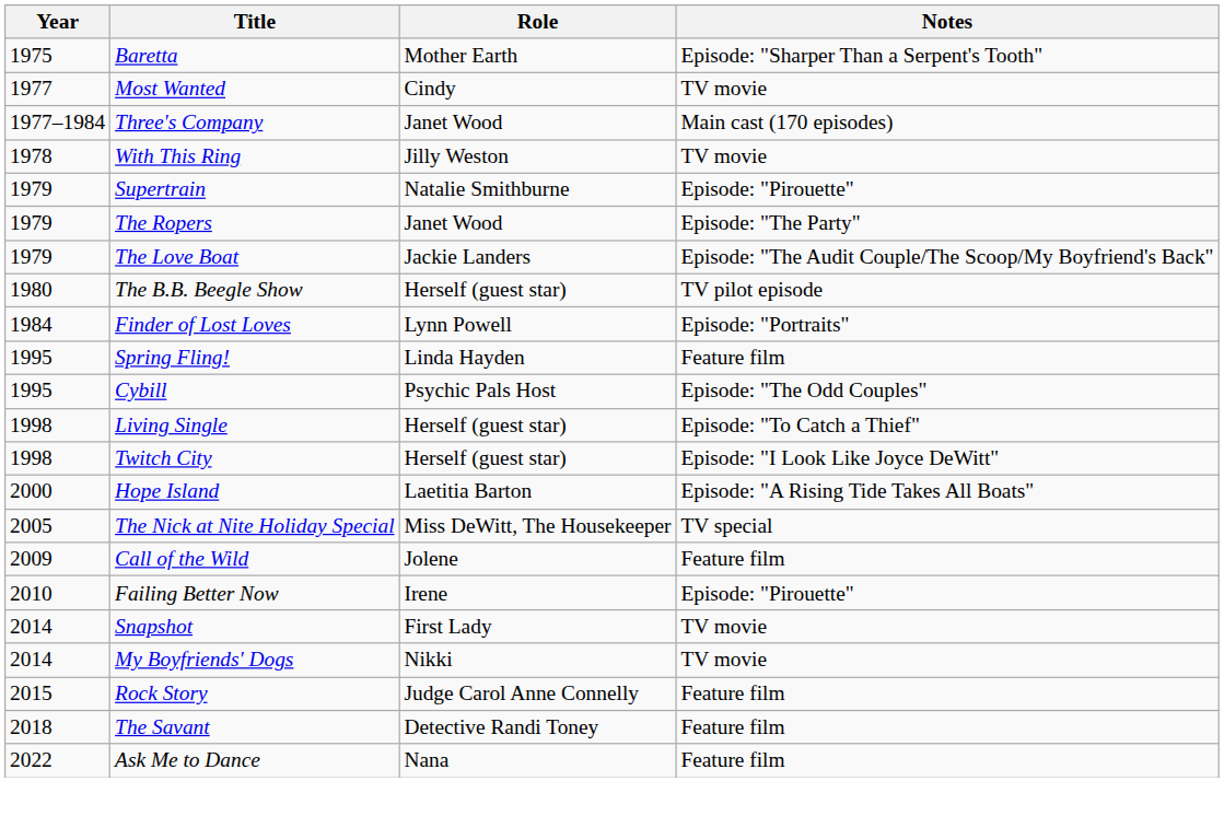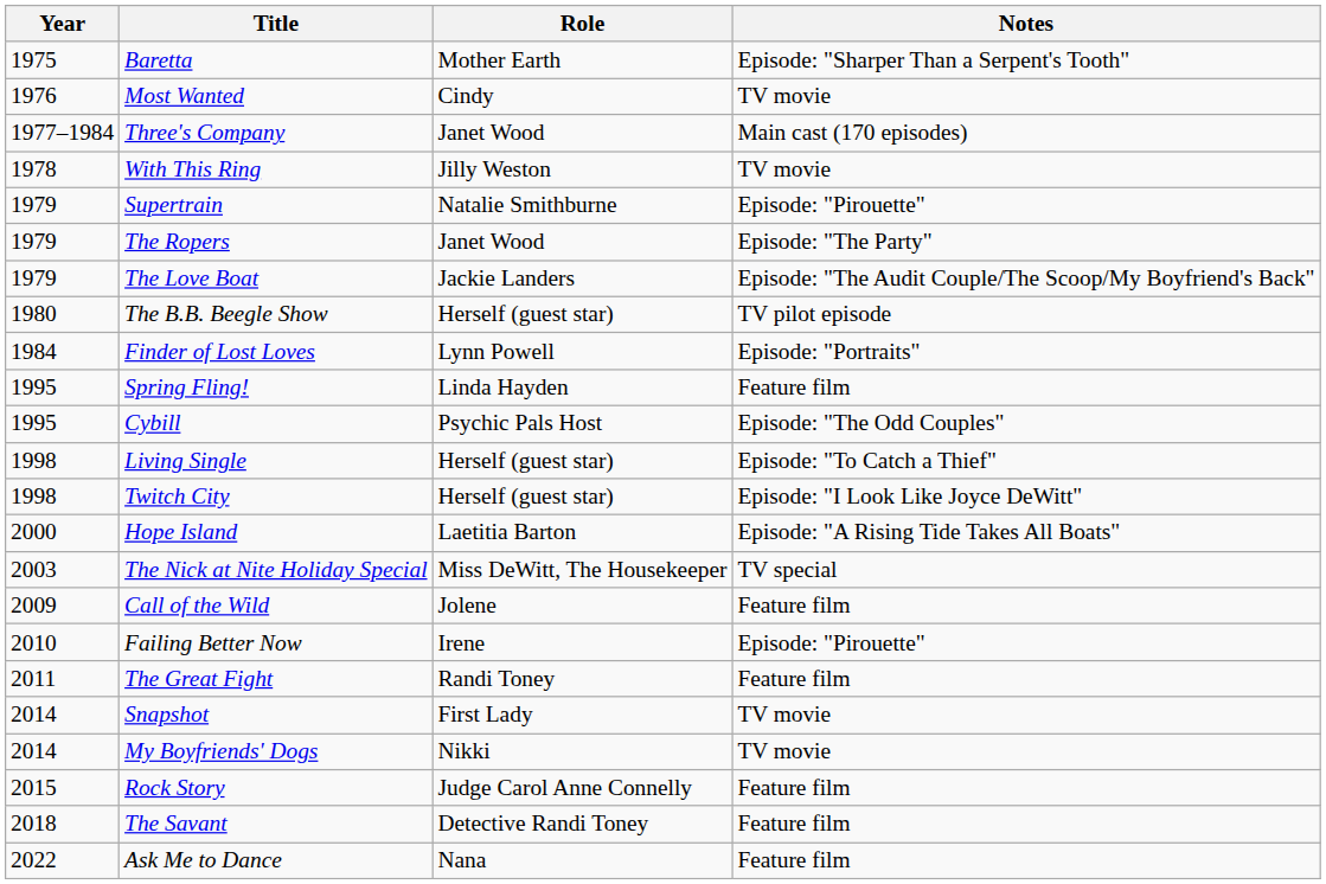Most Wanted | Year: 1977 -> 1976
The Nick at Nite Holiday Special | Year: 2005 -> 2003
+ row: 2011 | The Great Fight | Randi Toney | Feature film
